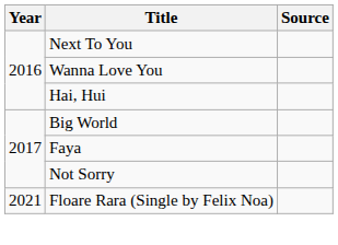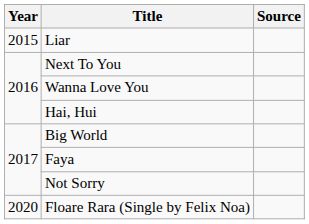+ row: 2015 | Liar
Floare Rara (Single by Felix Noa) | Year: 2021 -> 2020
